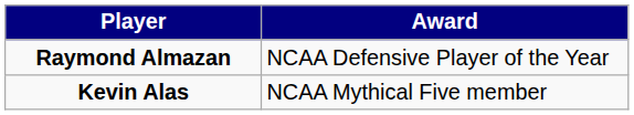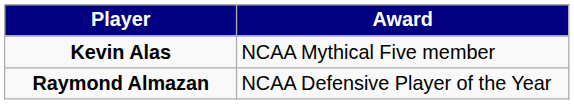rows swapped: Kevin Alas <-> Raymond Almazan
